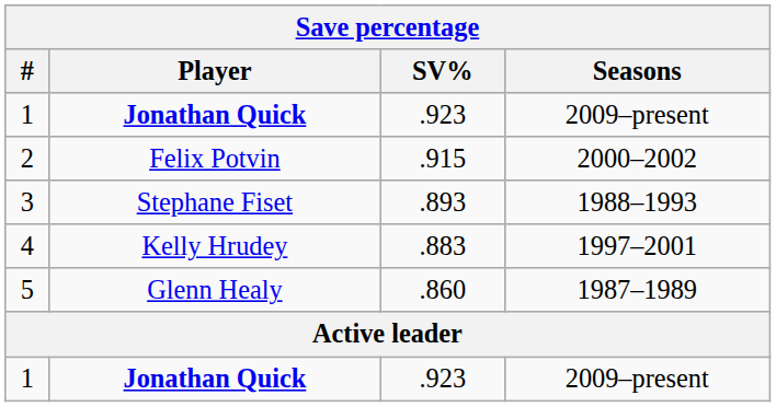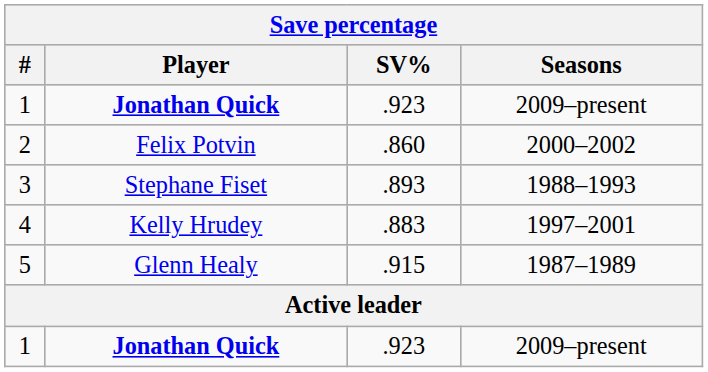2 | SV%: .915 -> .860
5 | SV%: .860 -> .915
